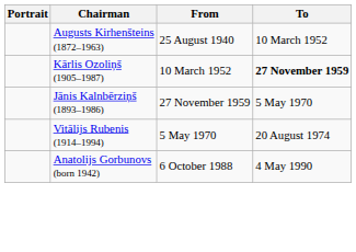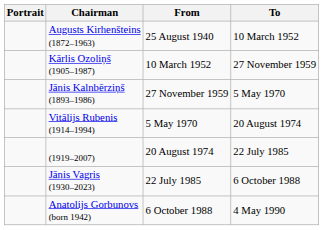Kārlis Ozoliņš (1905–1987) | To: bold -> normal
+ row: (1919–2007) | 20 August 1974 | 22 July 1985
+ row: Jānis Vagris (1930–2023) | 22 July 1985 | 6 October 1988
